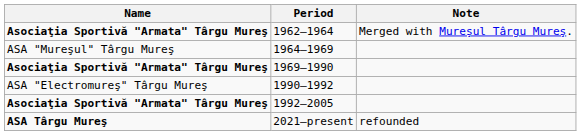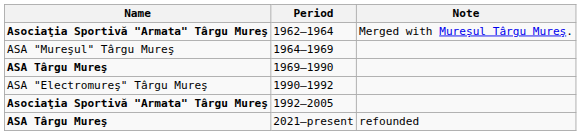1969–1990 | Name: Asociaţia Sportivă "Armata" Târgu Mureş -> ASA Târgu Mureş
